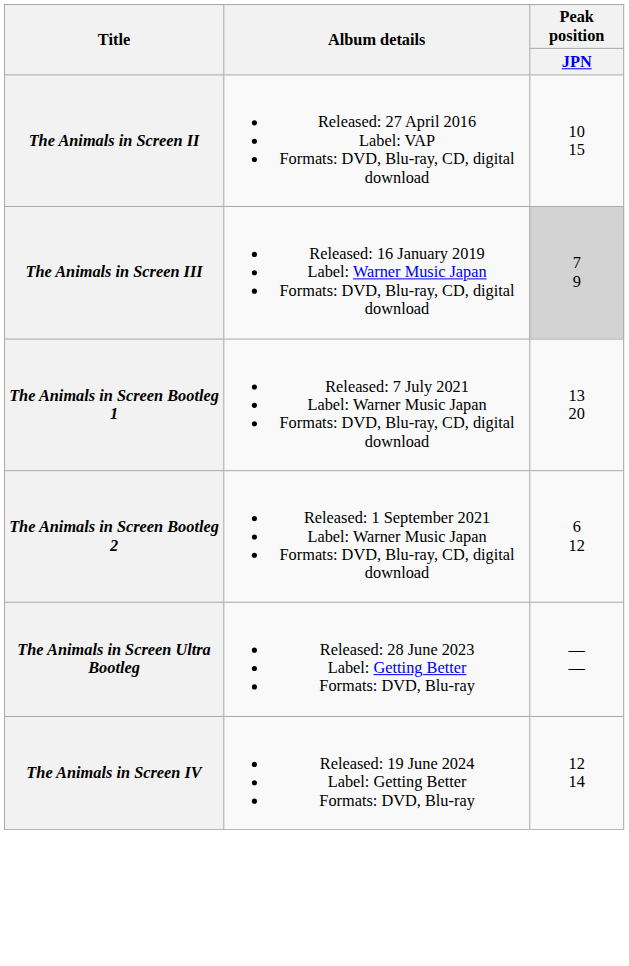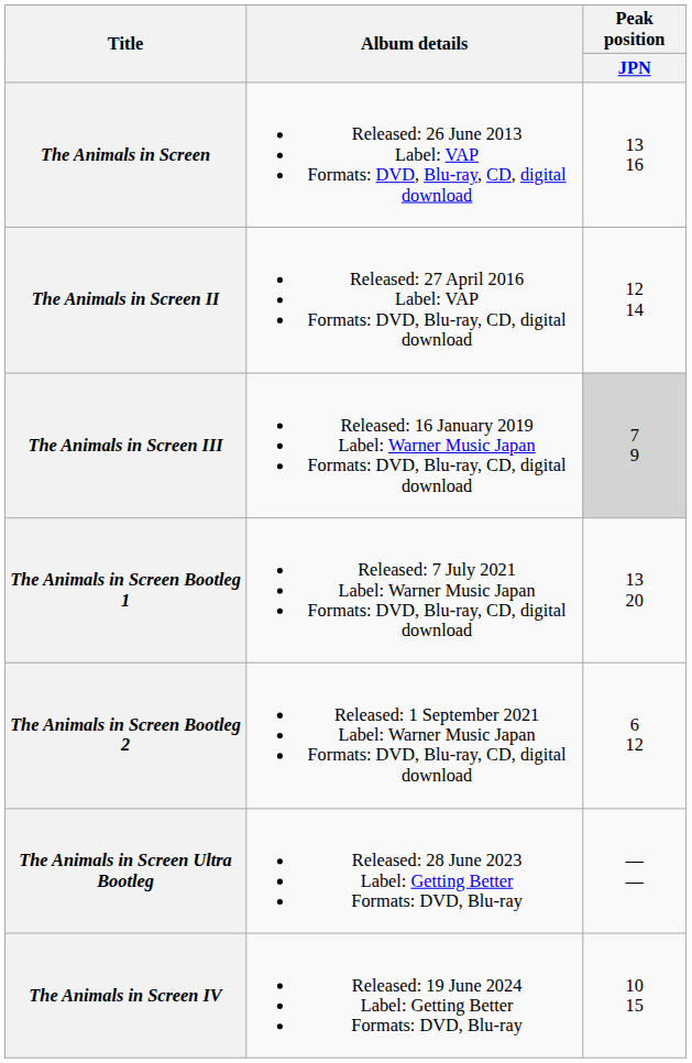+ row: The Animals in Screen | Released: 26 June 2013 Label: VAP Formats: DVD, Blu-ray, CD, digital download | 13 16
The Animals in Screen II | Peak position / JPN: 10 15 -> 12 14
The Animals in Screen IV | Peak position / JPN: 12 14 -> 10 15
